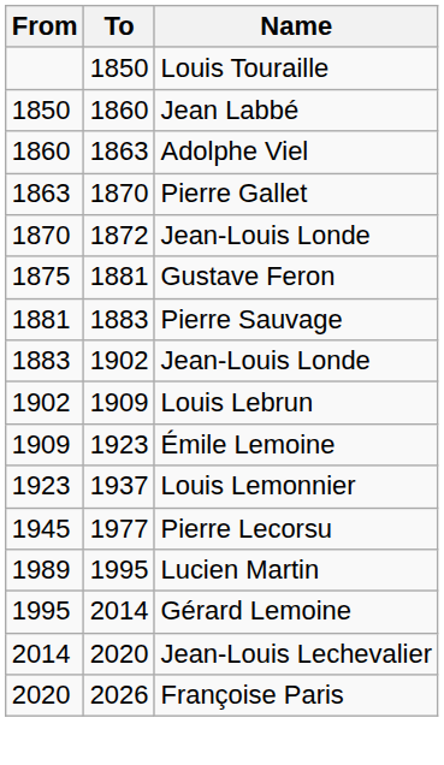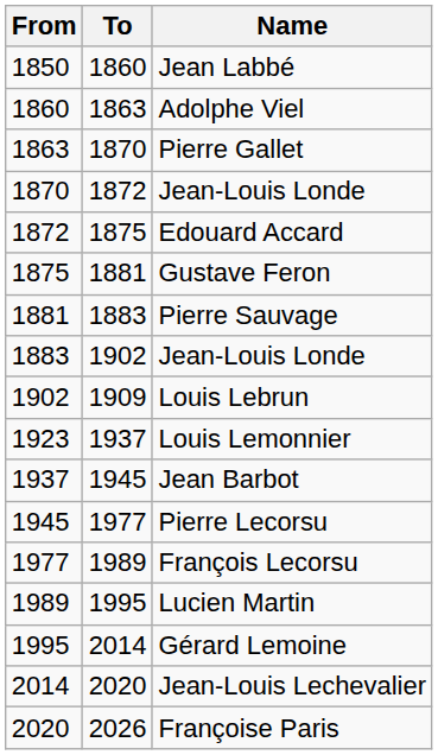- row: 1850 | Louis Touraille
+ row: 1872 | 1875 | Edouard Accard
- row: 1909 | 1923 | Émile Lemoine
+ row: 1937 | 1945 | Jean Barbot
+ row: 1977 | 1989 | François Lecorsu
